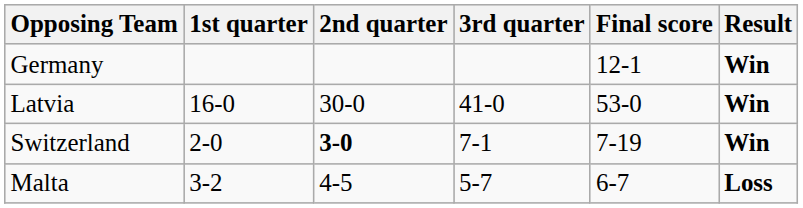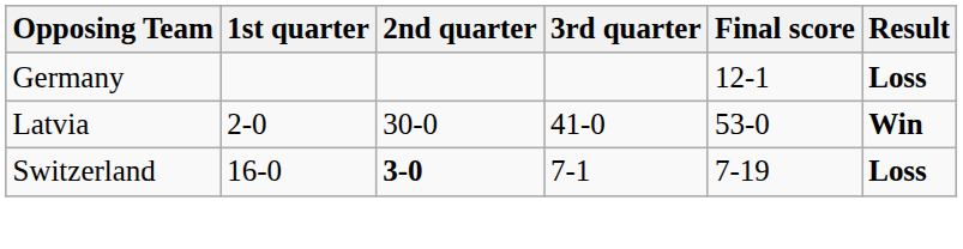Germany | Result: Win -> Loss
Latvia | 1st quarter: 16-0 -> 2-0
Switzerland | 1st quarter: 2-0 -> 16-0
Switzerland | Result: Win -> Loss
- row: Malta | 3-2 | 4-5 | 5-7 | 6-7 | Loss
